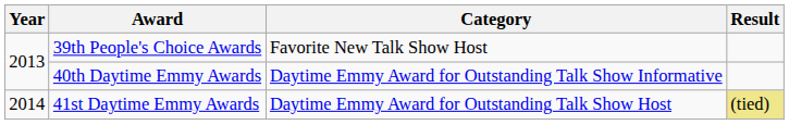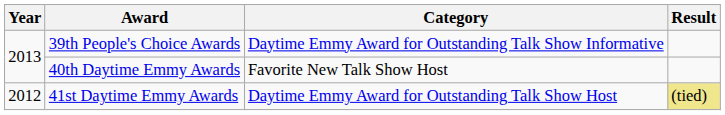39th People's Choice Awards | Category: Favorite New Talk Show Host -> Daytime Emmy Award for Outstanding Talk Show Informative
40th Daytime Emmy Awards | Category: Daytime Emmy Award for Outstanding Talk Show Informative -> Favorite New Talk Show Host
41st Daytime Emmy Awards | Year: 2014 -> 2012
